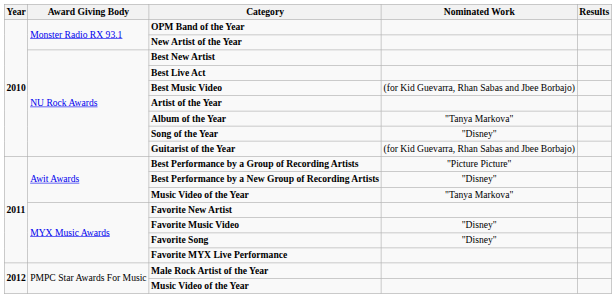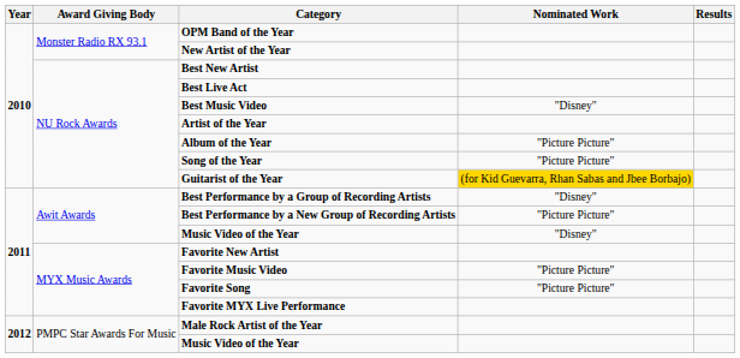Best Music Video | Nominated Work: (for Kid Guevarra, Rhan Sabas and Jbee Borbajo) -> "Disney"
Album of the Year | Nominated Work: "Tanya Markova" -> "Picture Picture"
Song of the Year | Nominated Work: "Disney" -> "Picture Picture"
Guitarist of the Year | Nominated Work: no background -> gold background
Best Performance by a Group of Recording Artists | Nominated Work: "Picture Picture" -> "Disney"
Best Performance by a New Group of Recording Artists | Nominated Work: "Disney" -> "Picture Picture"
Awit Awards / Music Video of the Year | Nominated Work: "Tanya Markova" -> "Disney"
Favorite Music Video | Nominated Work: "Disney" -> "Picture Picture"
Favorite Song | Nominated Work: "Disney" -> "Picture Picture"
